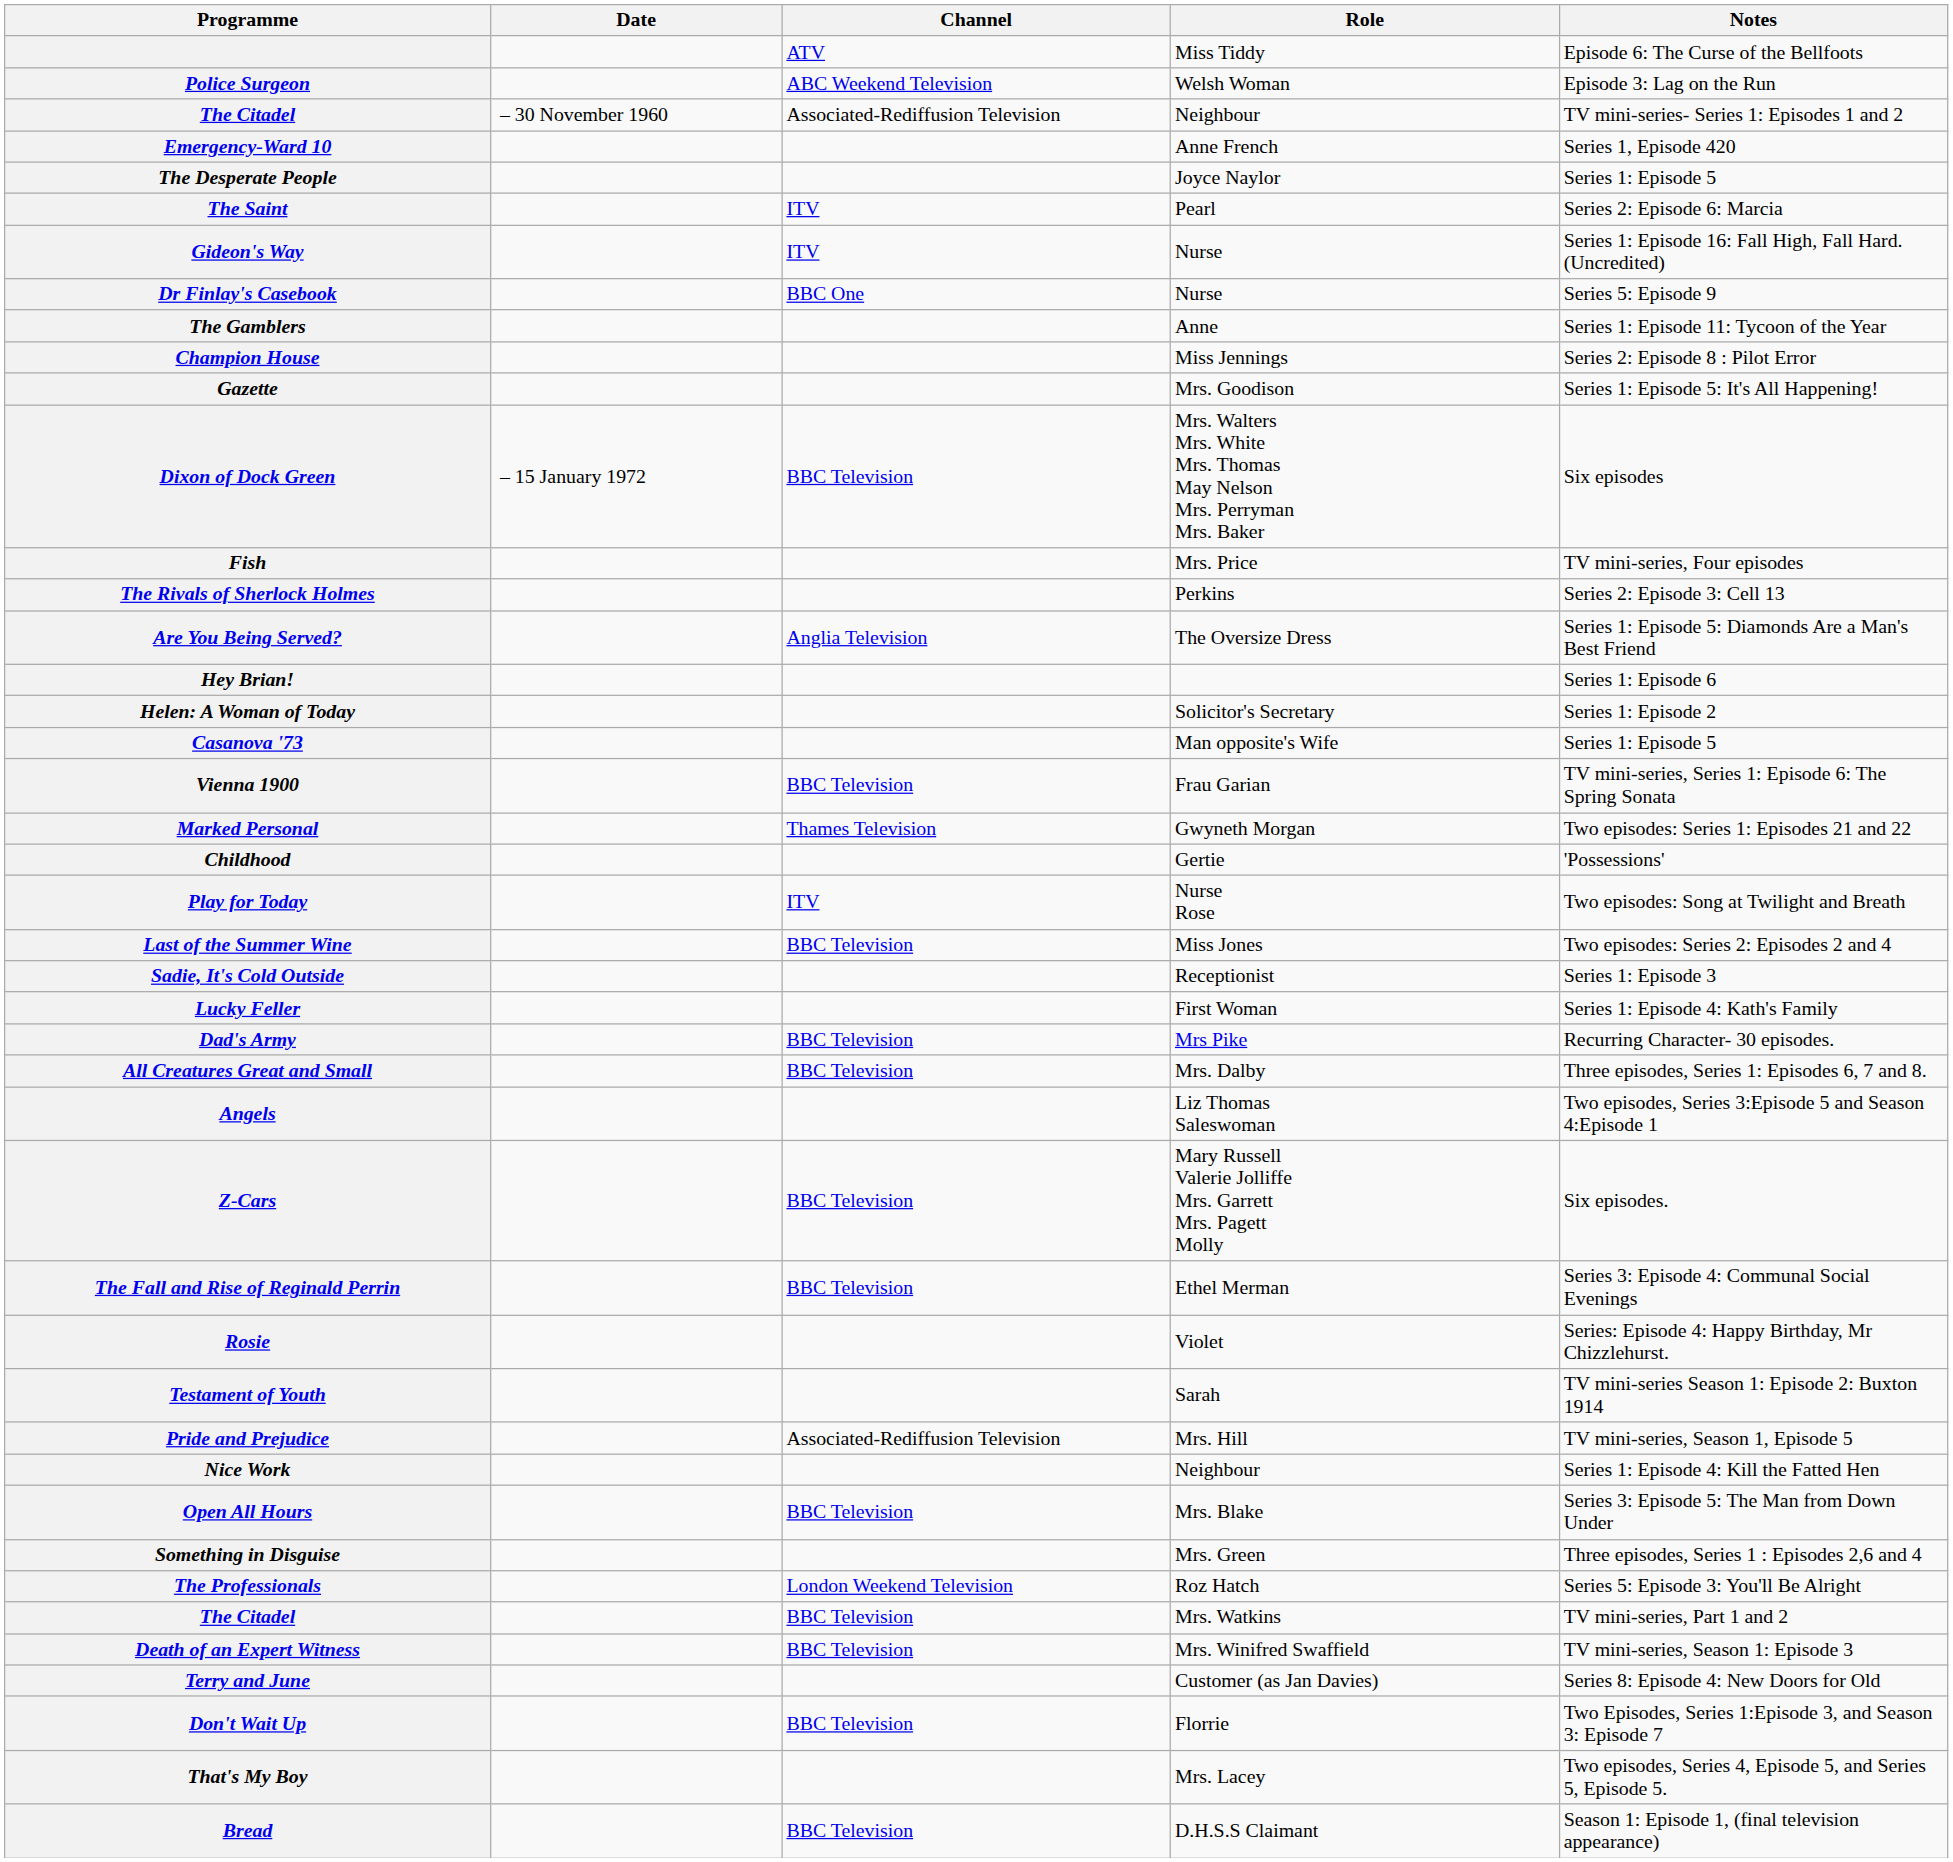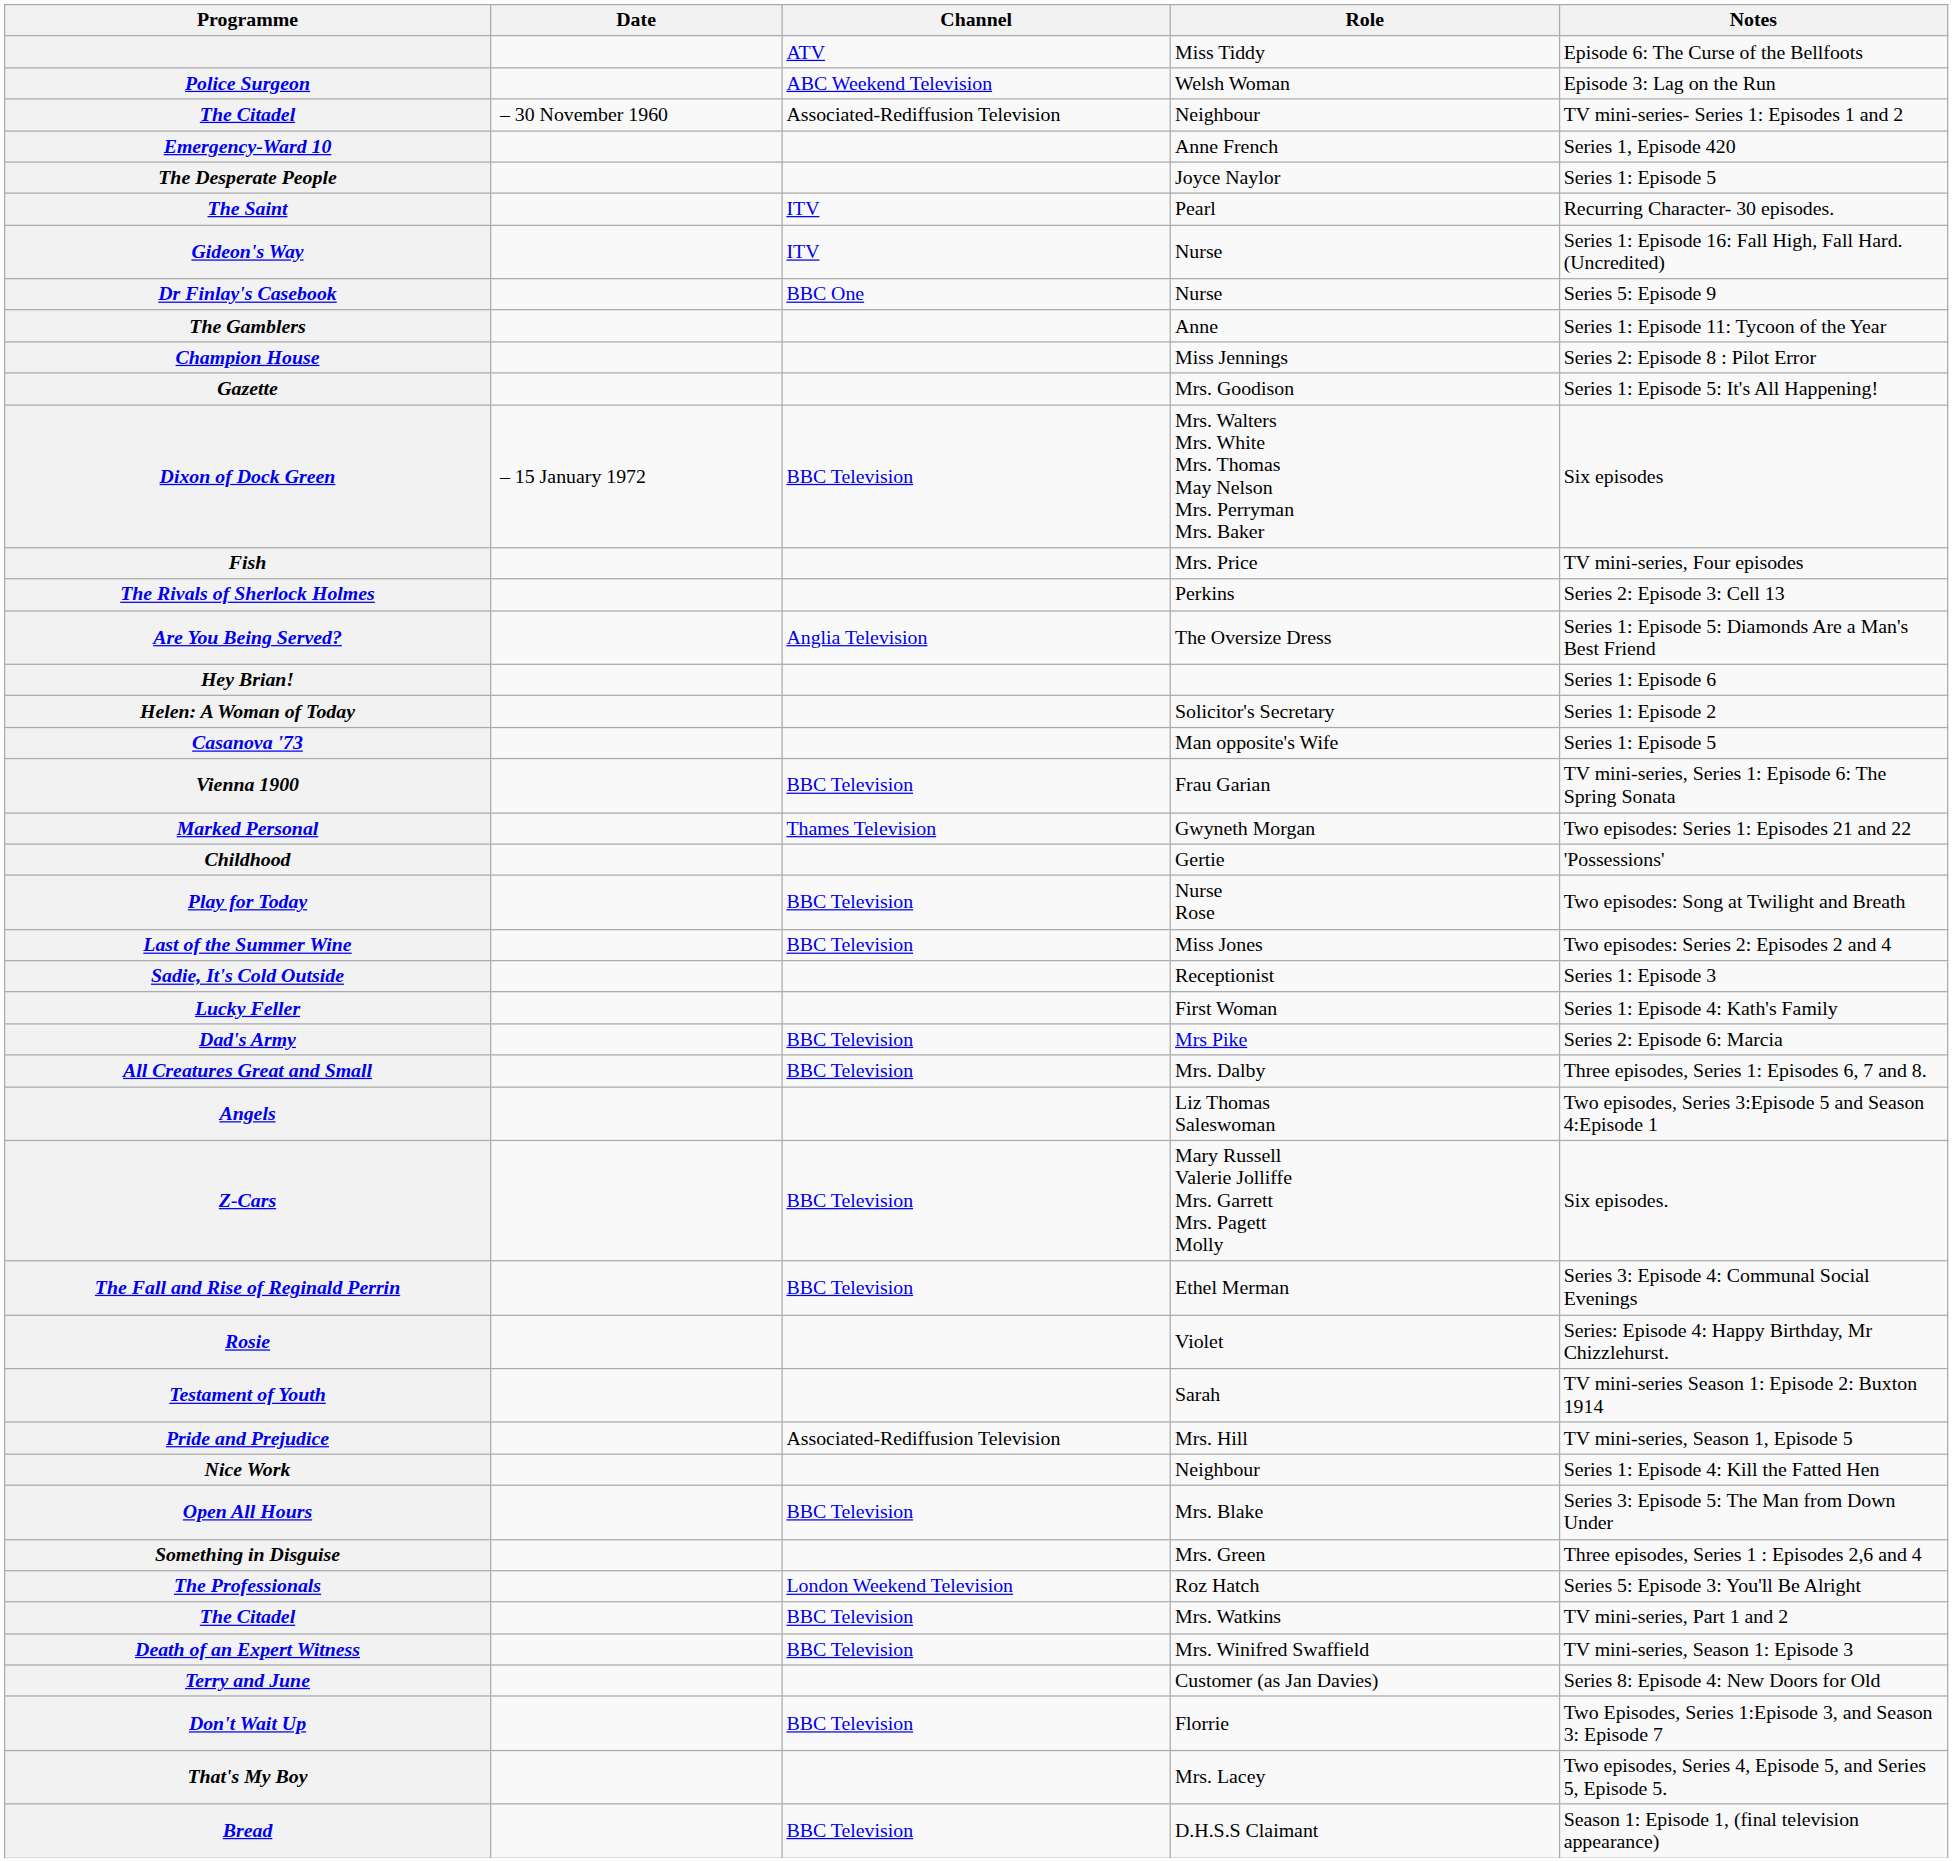The Saint | Notes: Series 2: Episode 6: Marcia -> Recurring Character- 30 episodes.
Play for Today | Channel: ITV -> BBC Television
Dad's Army | Notes: Recurring Character- 30 episodes. -> Series 2: Episode 6: Marcia
